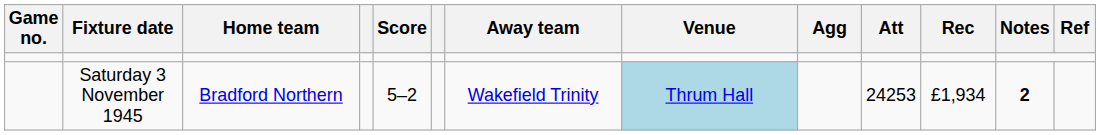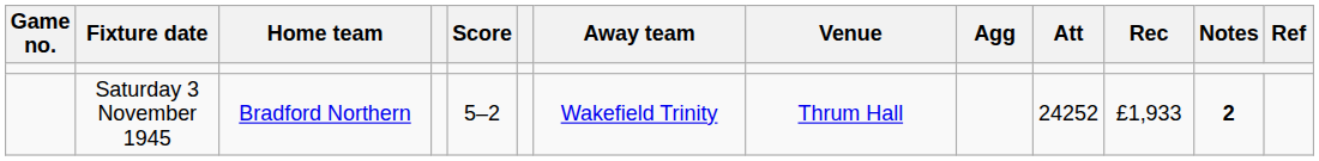Saturday 3 November 1945 | Venue: lightblue background -> no background
Saturday 3 November 1945 | Att: 24253 -> 24252
Saturday 3 November 1945 | Rec: £1,934 -> £1,933
